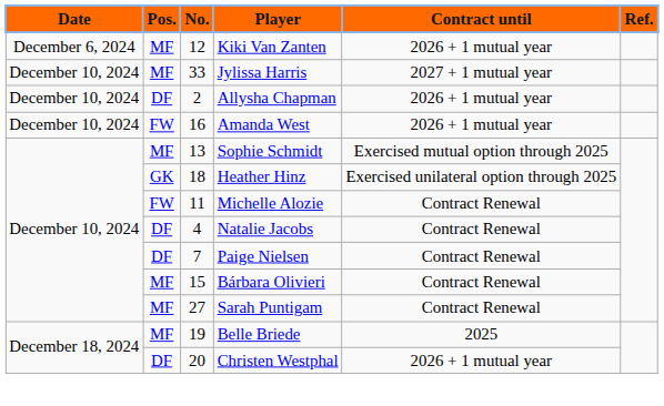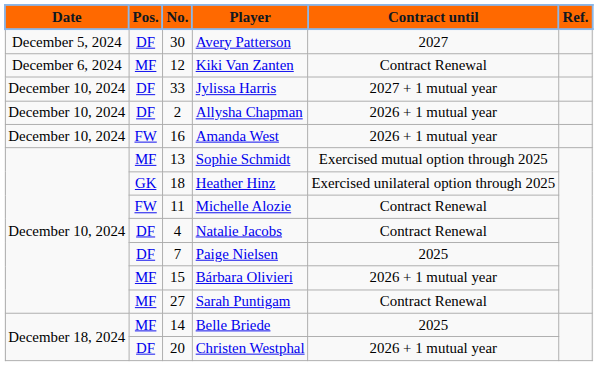+ row: December 5, 2024 | DF | 30 | Avery Patterson | 2027
Kiki Van Zanten | Contract until: 2026 + 1 mutual year -> Contract Renewal
Jylissa Harris | Pos.: MF -> DF
Paige Nielsen | Contract until: Contract Renewal -> 2025
Bárbara Olivieri | Contract until: Contract Renewal -> 2026 + 1 mutual year
Belle Briede | No.: 19 -> 14
